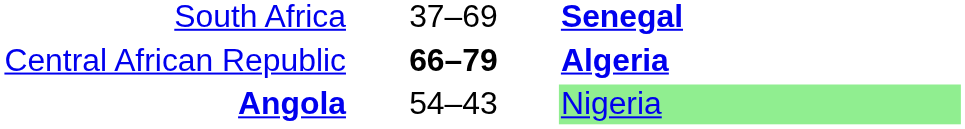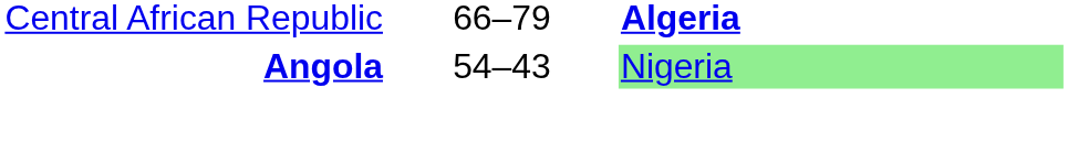- row: South Africa | 37–69 | Senegal
Central African Republic | column 2: bold -> normal
